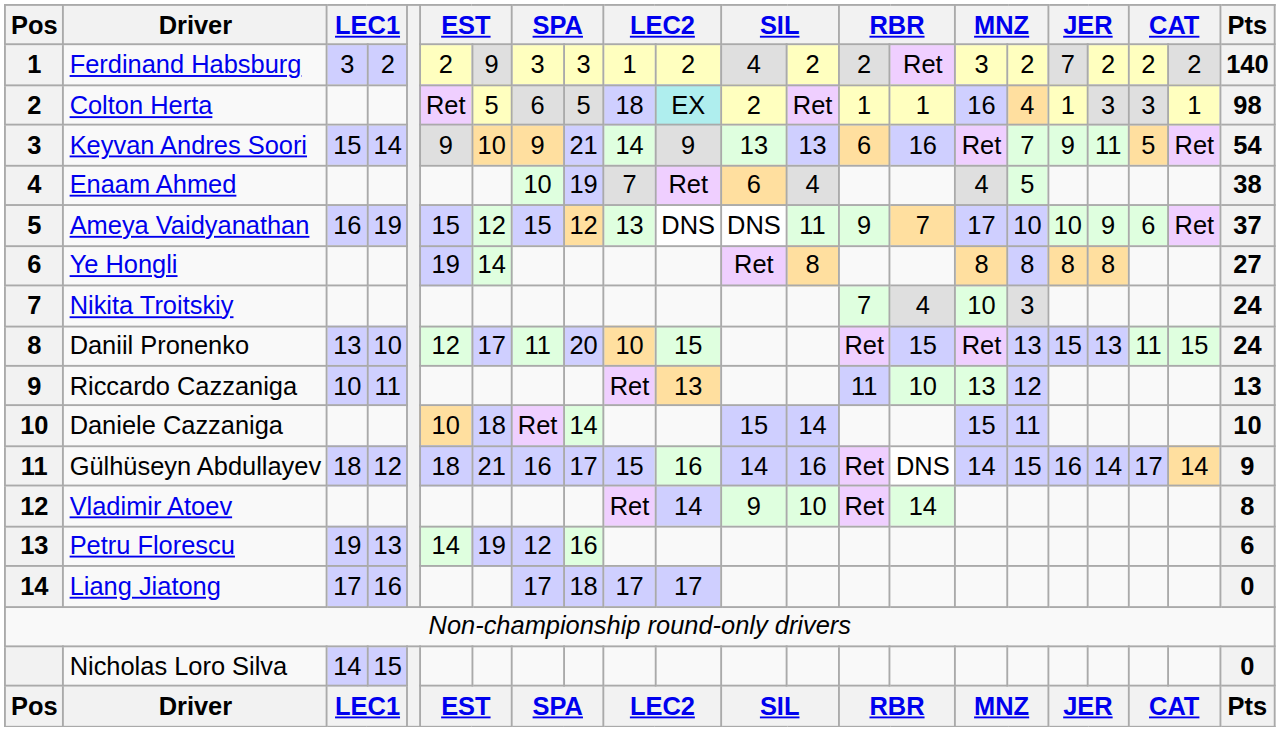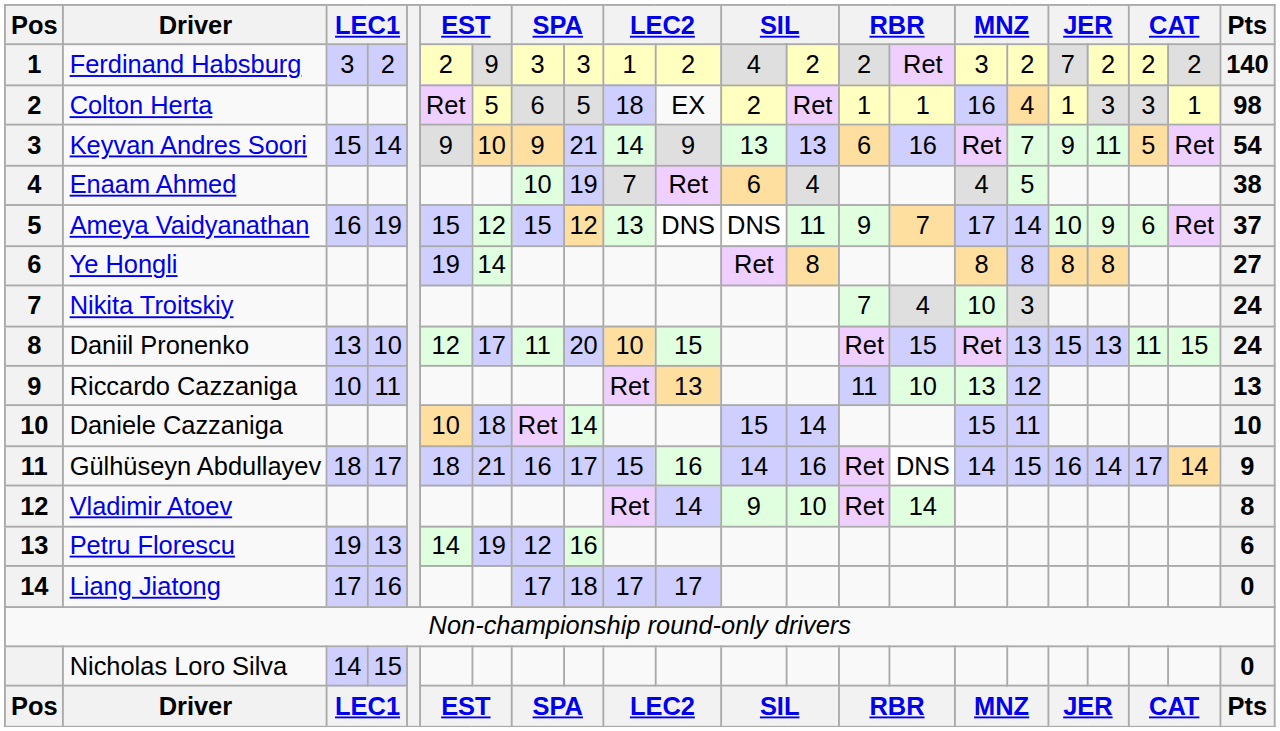Colton Herta | column 11: paleturquoise background -> no background
Ameya Vaidyanathan | column 17: 10 -> 14
Gülhüseyn Abdullayev | column 4: 12 -> 17
